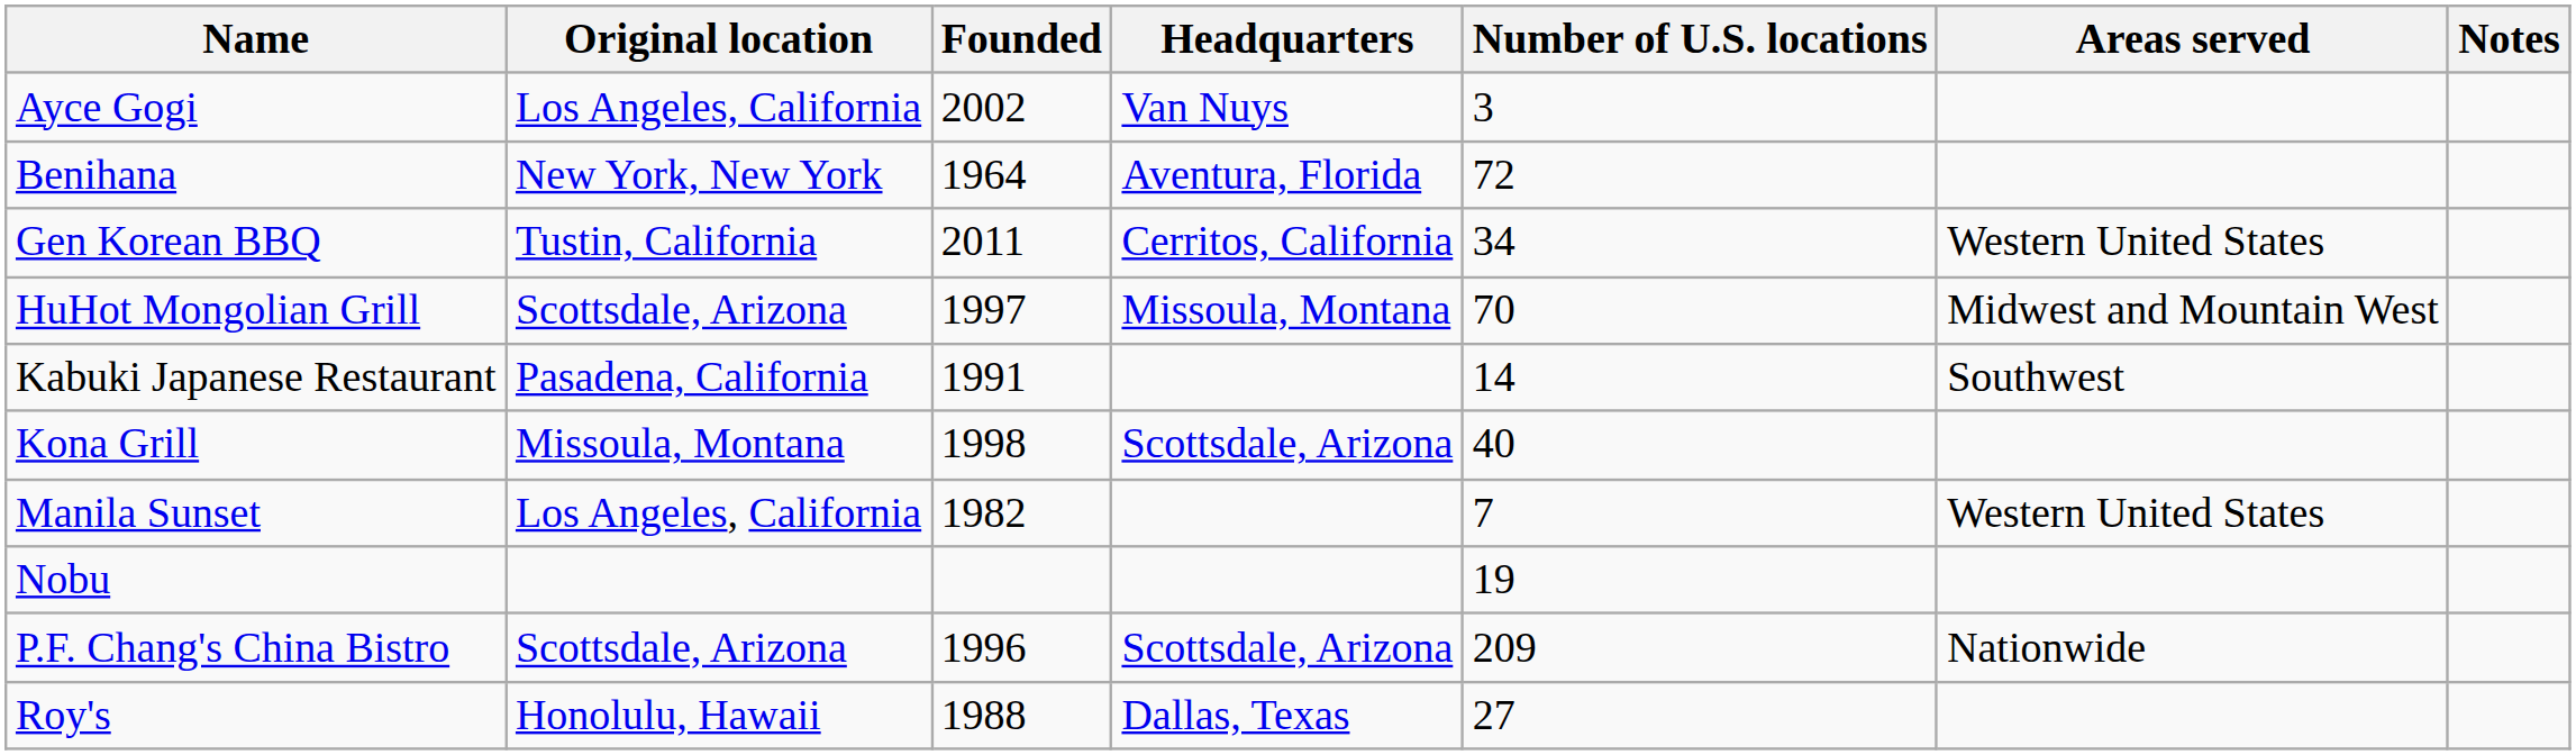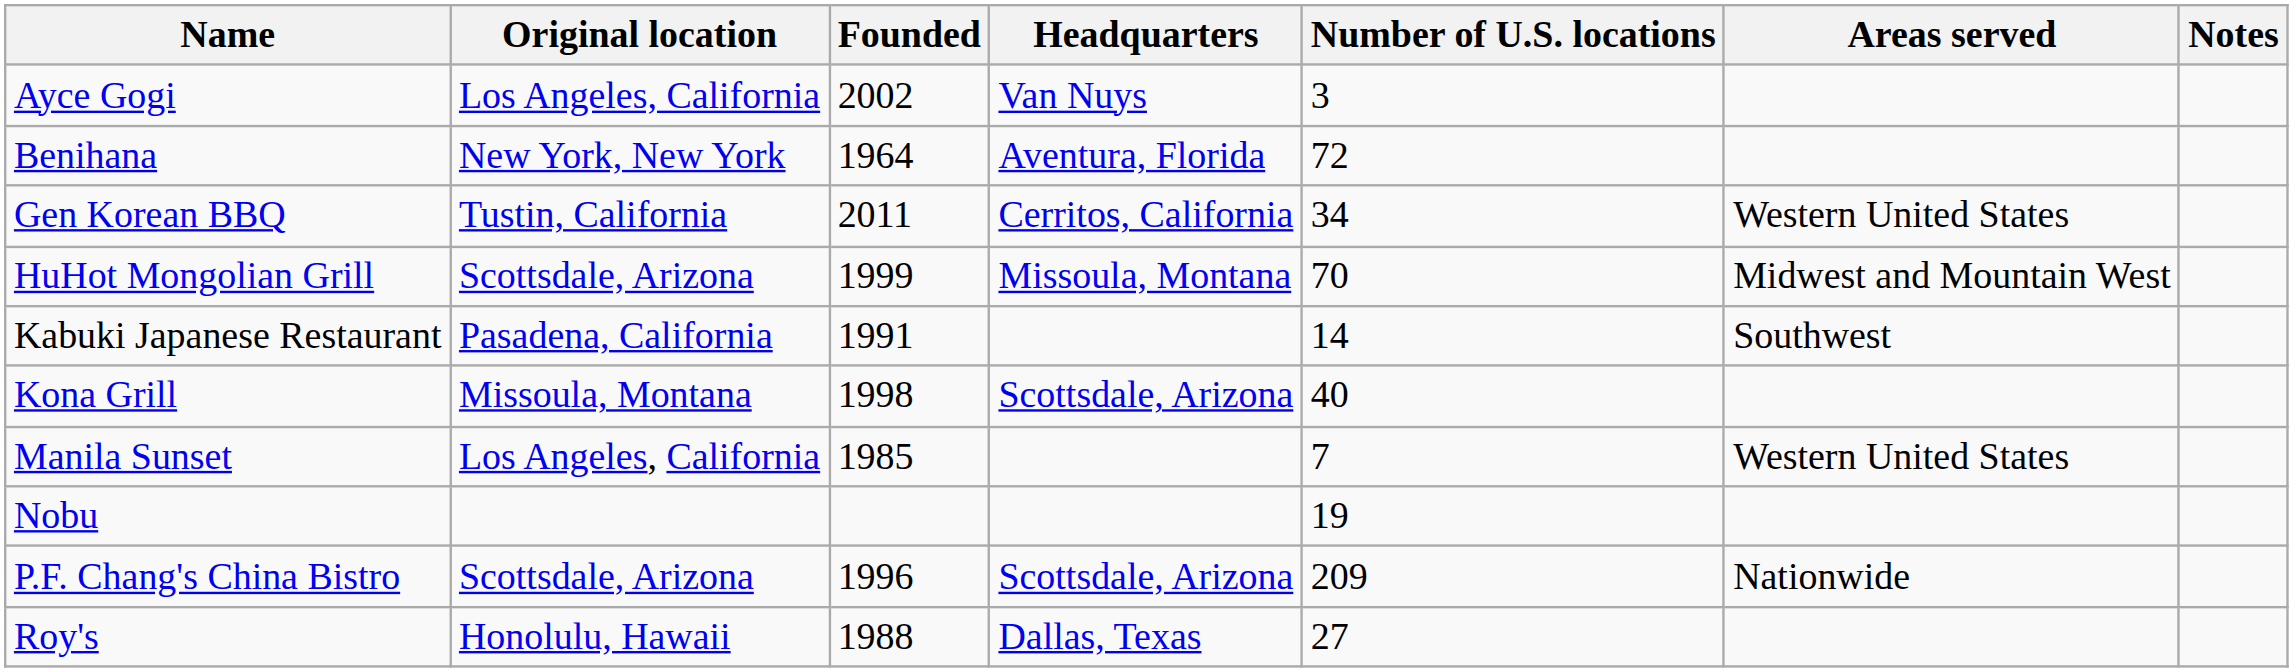HuHot Mongolian Grill | Founded: 1997 -> 1999
Manila Sunset | Founded: 1982 -> 1985
